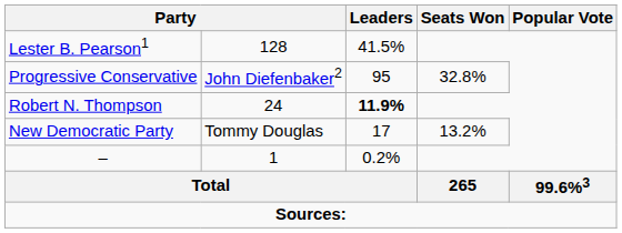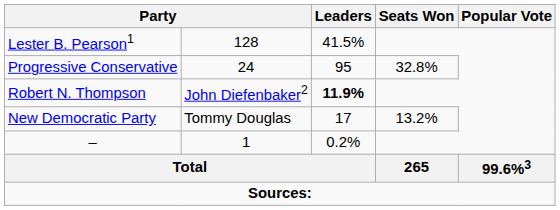Progressive Conservative | column 2: John Diefenbaker2 -> 24
Robert N. Thompson | column 2: 24 -> John Diefenbaker2
